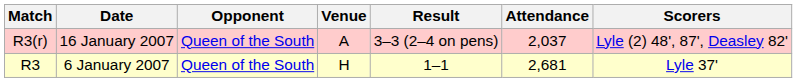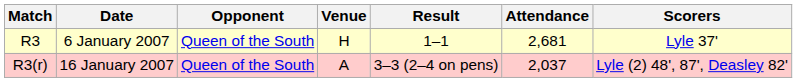rows swapped: R3 <-> R3(r)
